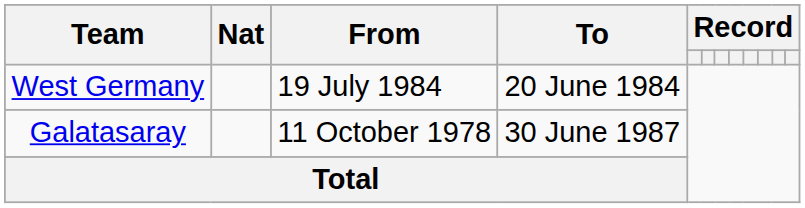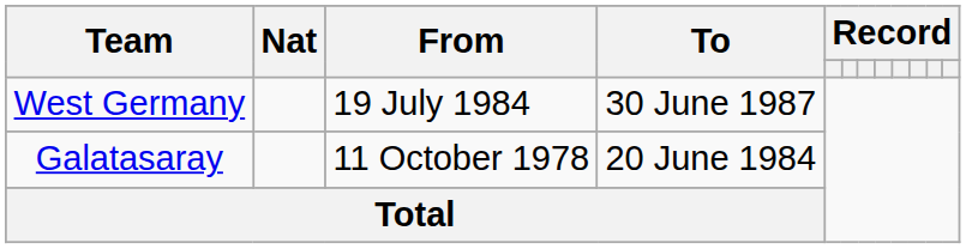West Germany | To: 20 June 1984 -> 30 June 1987
Galatasaray | To: 30 June 1987 -> 20 June 1984
